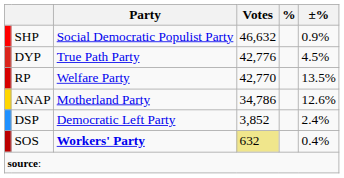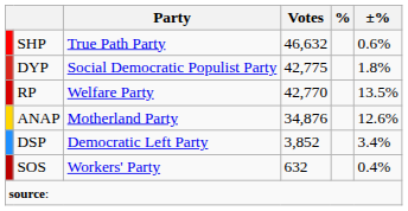SHP | Party: Social Democratic Populist Party -> True Path Party
SHP | ±%: 0.9% -> 0.6%
DYP | Party: True Path Party -> Social Democratic Populist Party
DYP | Votes: 42,776 -> 42,775
DYP | ±%: 4.5% -> 1.8%
ANAP | Votes: 34,786 -> 34,876
DSP | ±%: 2.4% -> 3.4%
SOS | Party: bold -> normal
SOS | Votes: khaki background -> no background
